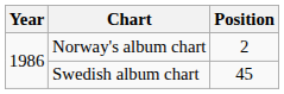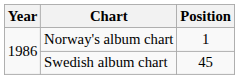Norway's album chart | Position: 2 -> 1
